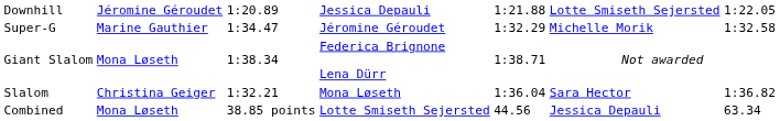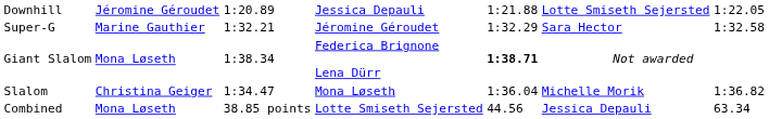Super-G | column 3: 1:34.47 -> 1:32.21
Super-G | column 6: Michelle Morik -> Sara Hector
Giant Slalom | column 5: normal -> bold
Slalom | column 3: 1:32.21 -> 1:34.47
Slalom | column 6: Sara Hector -> Michelle Morik
